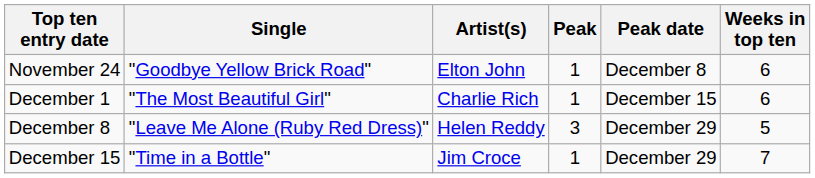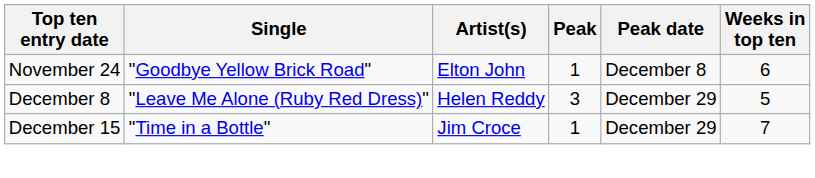- row: December 1 | "The Most Beautiful Girl" | Charlie Rich | 1 | December 15 | 6
